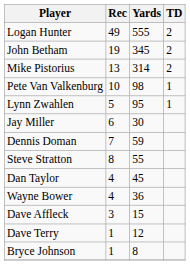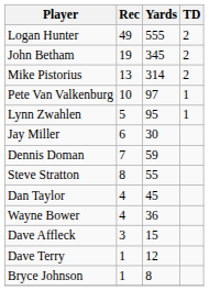Pete Van Valkenburg | Yards: 98 -> 97
